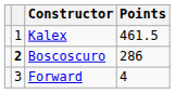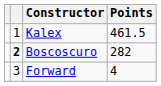Boscoscuro | Points: 286 -> 282
